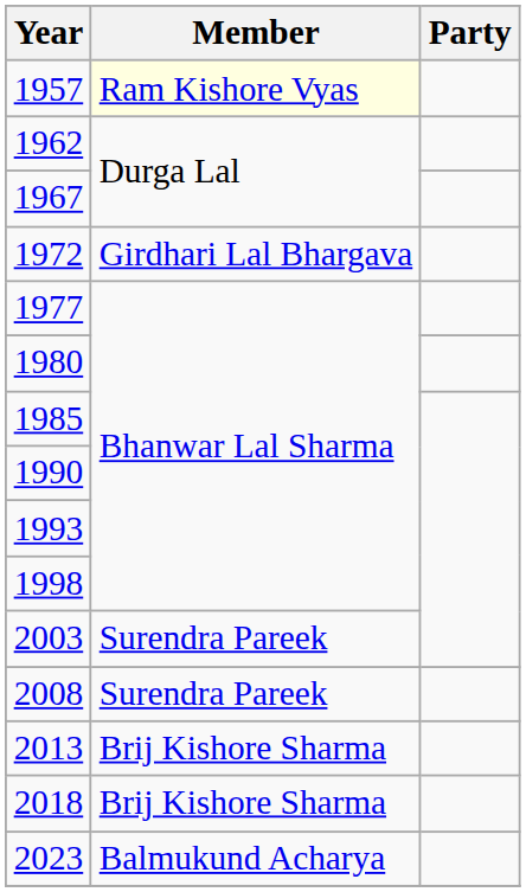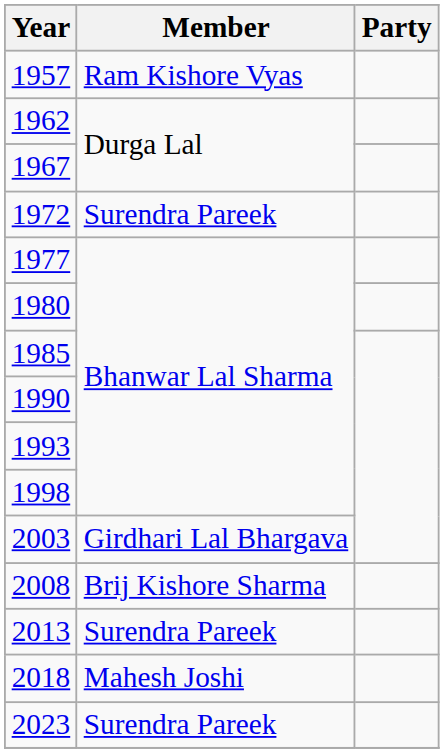1957 | Member: lightyellow background -> no background
1972 | Member: Girdhari Lal Bhargava -> Surendra Pareek
2003 | Member: Surendra Pareek -> Girdhari Lal Bhargava
2008 | Member: Surendra Pareek -> Brij Kishore Sharma
2013 | Member: Brij Kishore Sharma -> Surendra Pareek
2018 | Member: Brij Kishore Sharma -> Mahesh Joshi
2023 | Member: Balmukund Acharya -> Surendra Pareek
